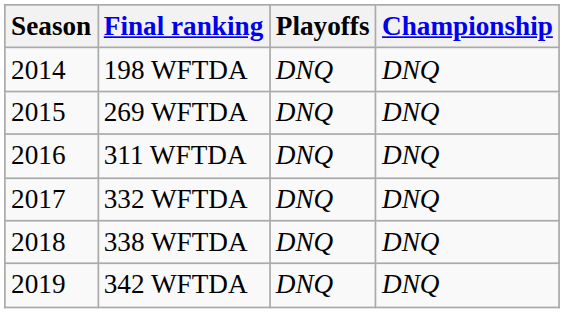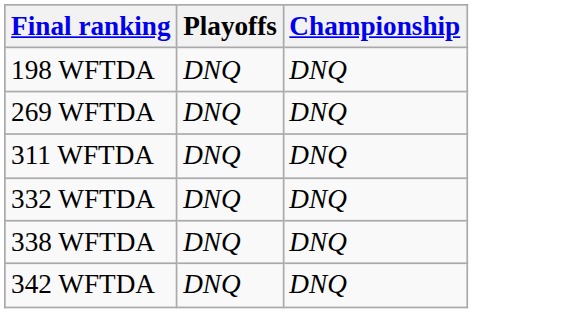- column: Season | 2014 | 2015 | 2016 | 2017 | 2018 | 2019
